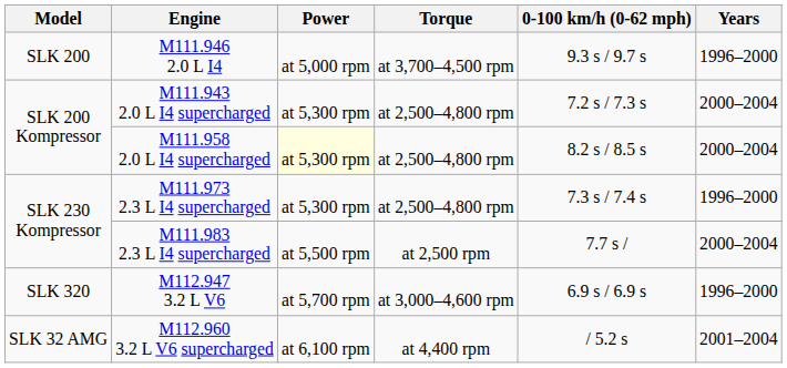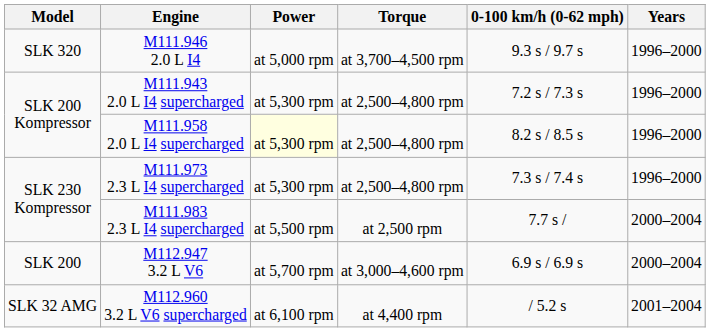M111.946 2.0 L I4 | Model: SLK 200 -> SLK 320
M111.943 2.0 L I4 supercharged | Years: 2000–2004 -> 1996–2000
M111.958 2.0 L I4 supercharged | Years: 2000–2004 -> 1996–2000
M112.947 3.2 L V6 | Model: SLK 320 -> SLK 200
M112.947 3.2 L V6 | Years: 1996–2000 -> 2000–2004
